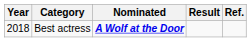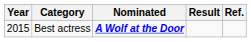Best actress | Year: 2018 -> 2015
